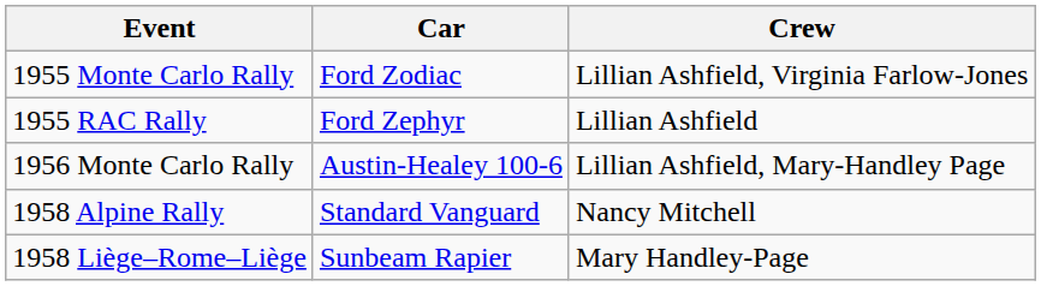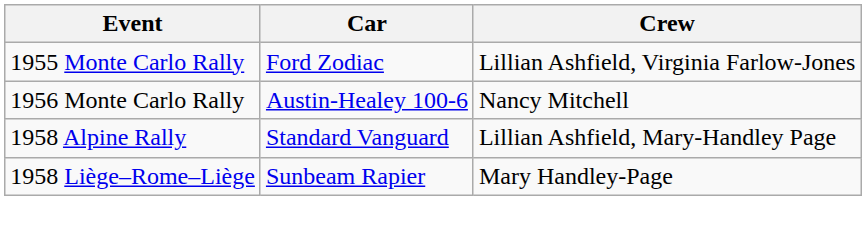- row: 1955 RAC Rally | Ford Zephyr | Lillian Ashfield
1956 Monte Carlo Rally | Crew: Lillian Ashfield, Mary-Handley Page -> Nancy Mitchell
1958 Alpine Rally | Crew: Nancy Mitchell -> Lillian Ashfield, Mary-Handley Page
